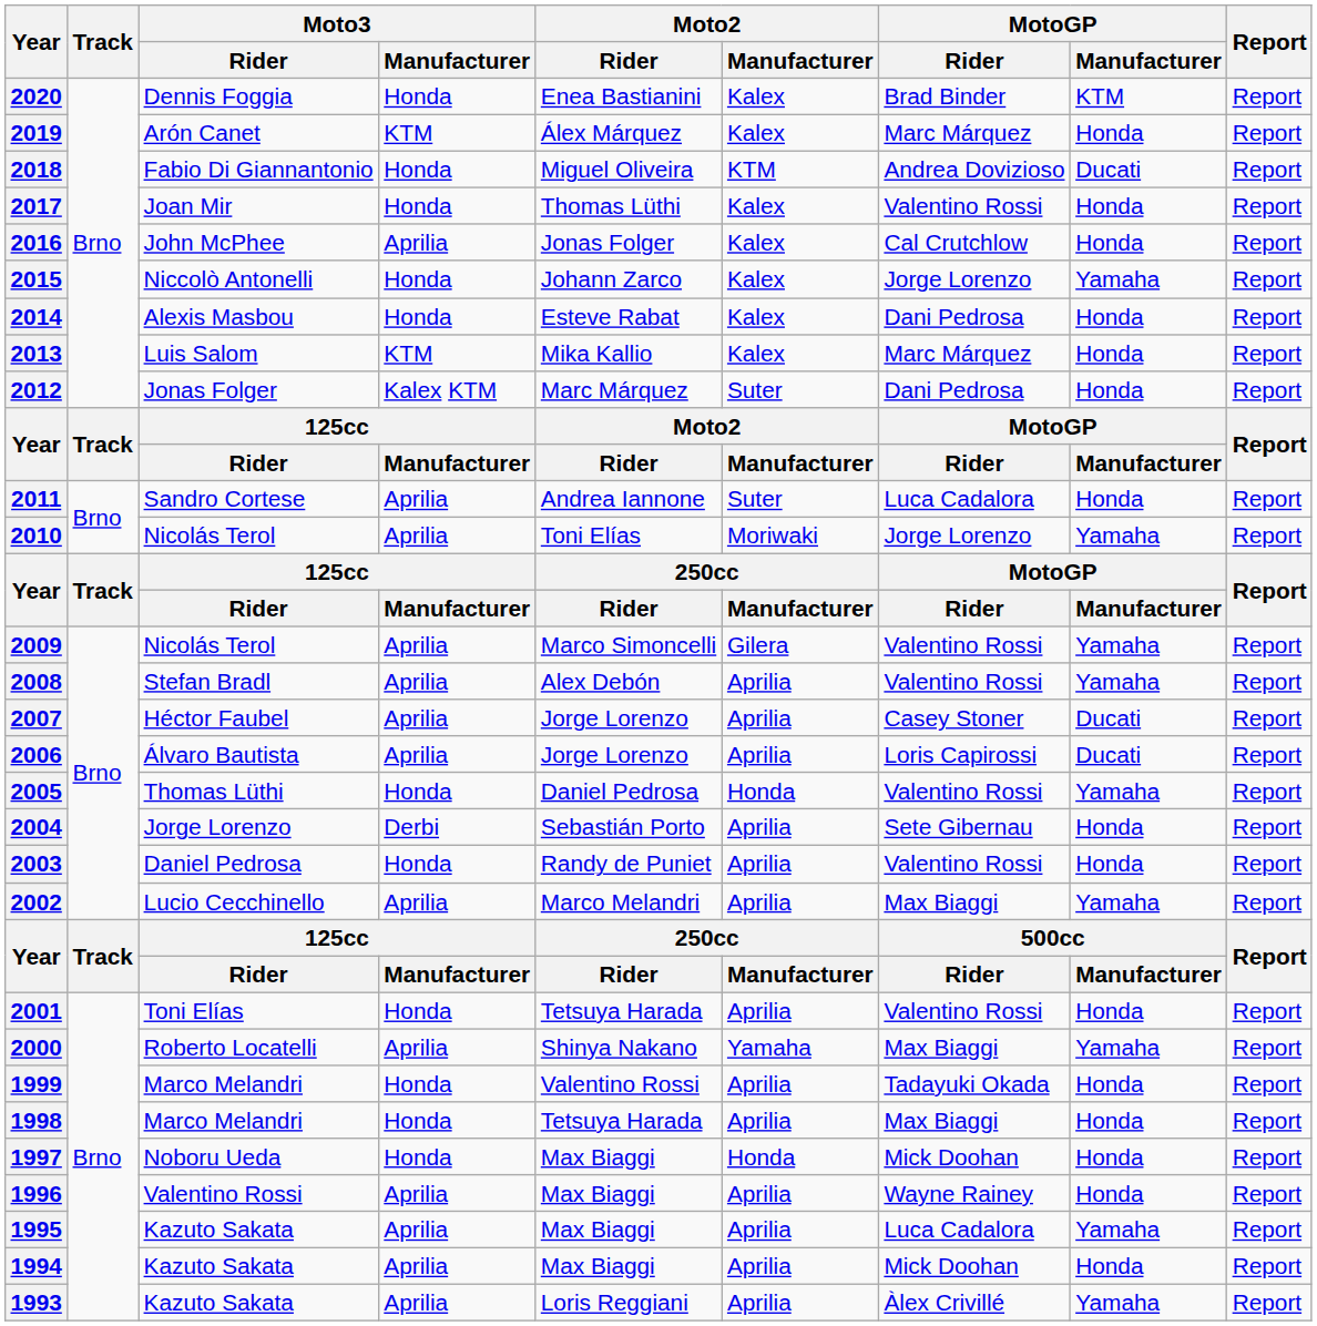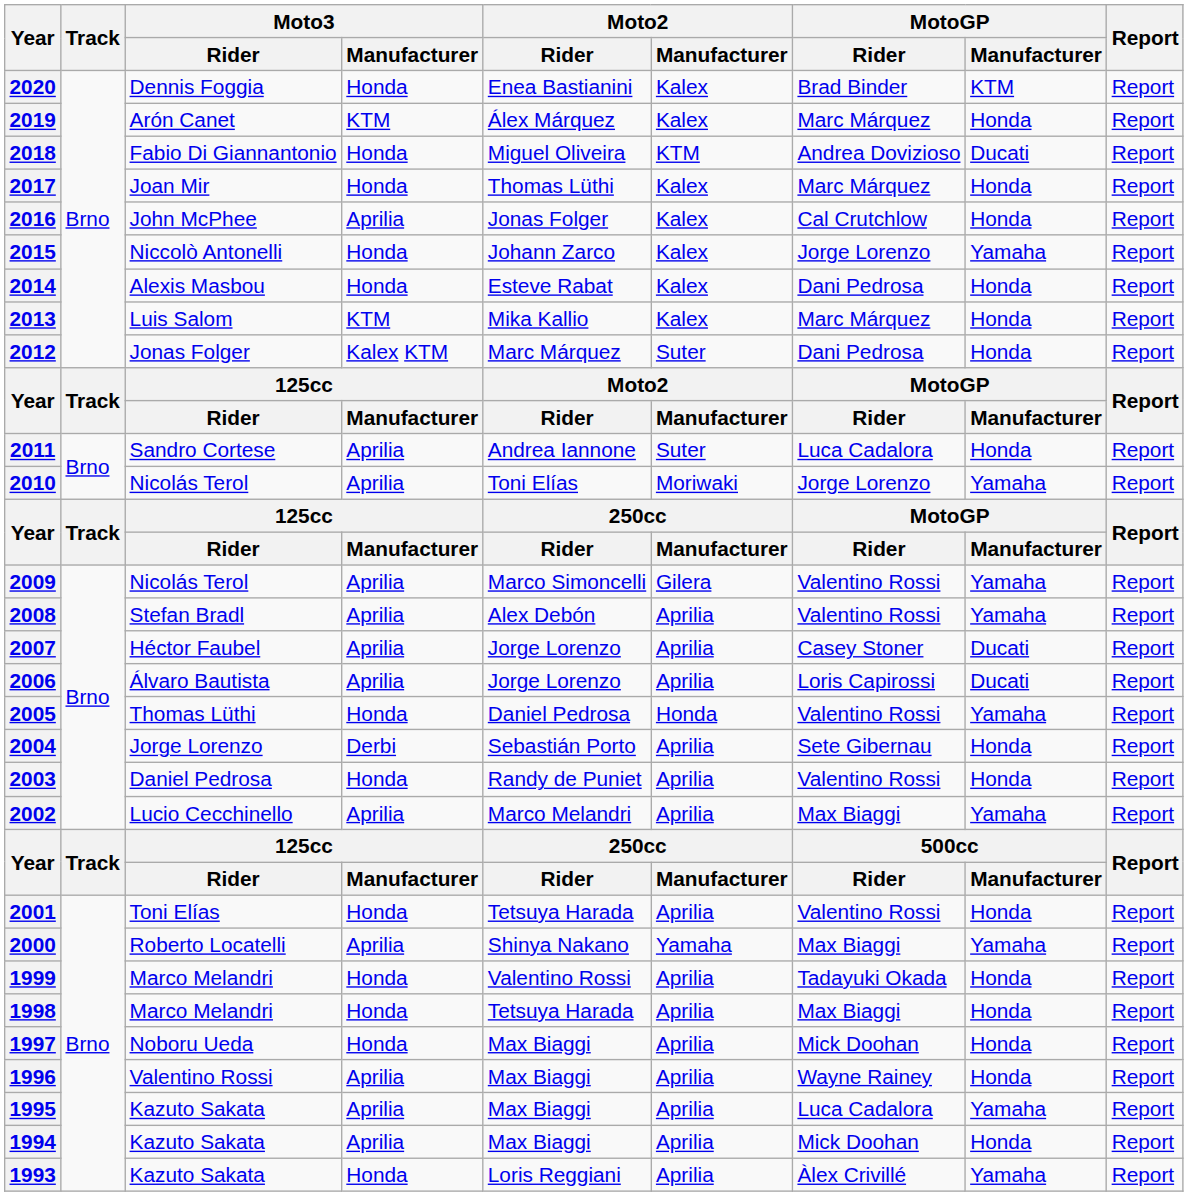2017 | MotoGP / Rider: Valentino Rossi -> Marc Márquez
1997 | Moto2 / Manufacturer: Honda -> Aprilia
1993 | Moto3 / Manufacturer: Aprilia -> Honda
